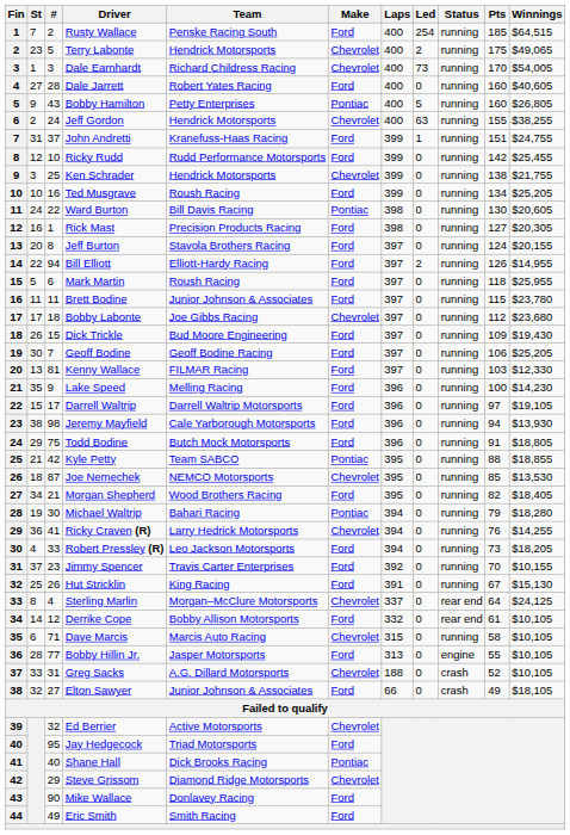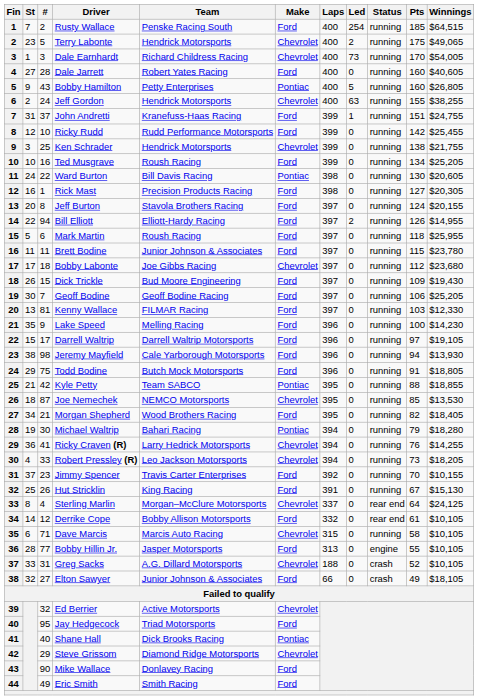Robert Pressley (R) | Make: Ford -> Chevrolet
